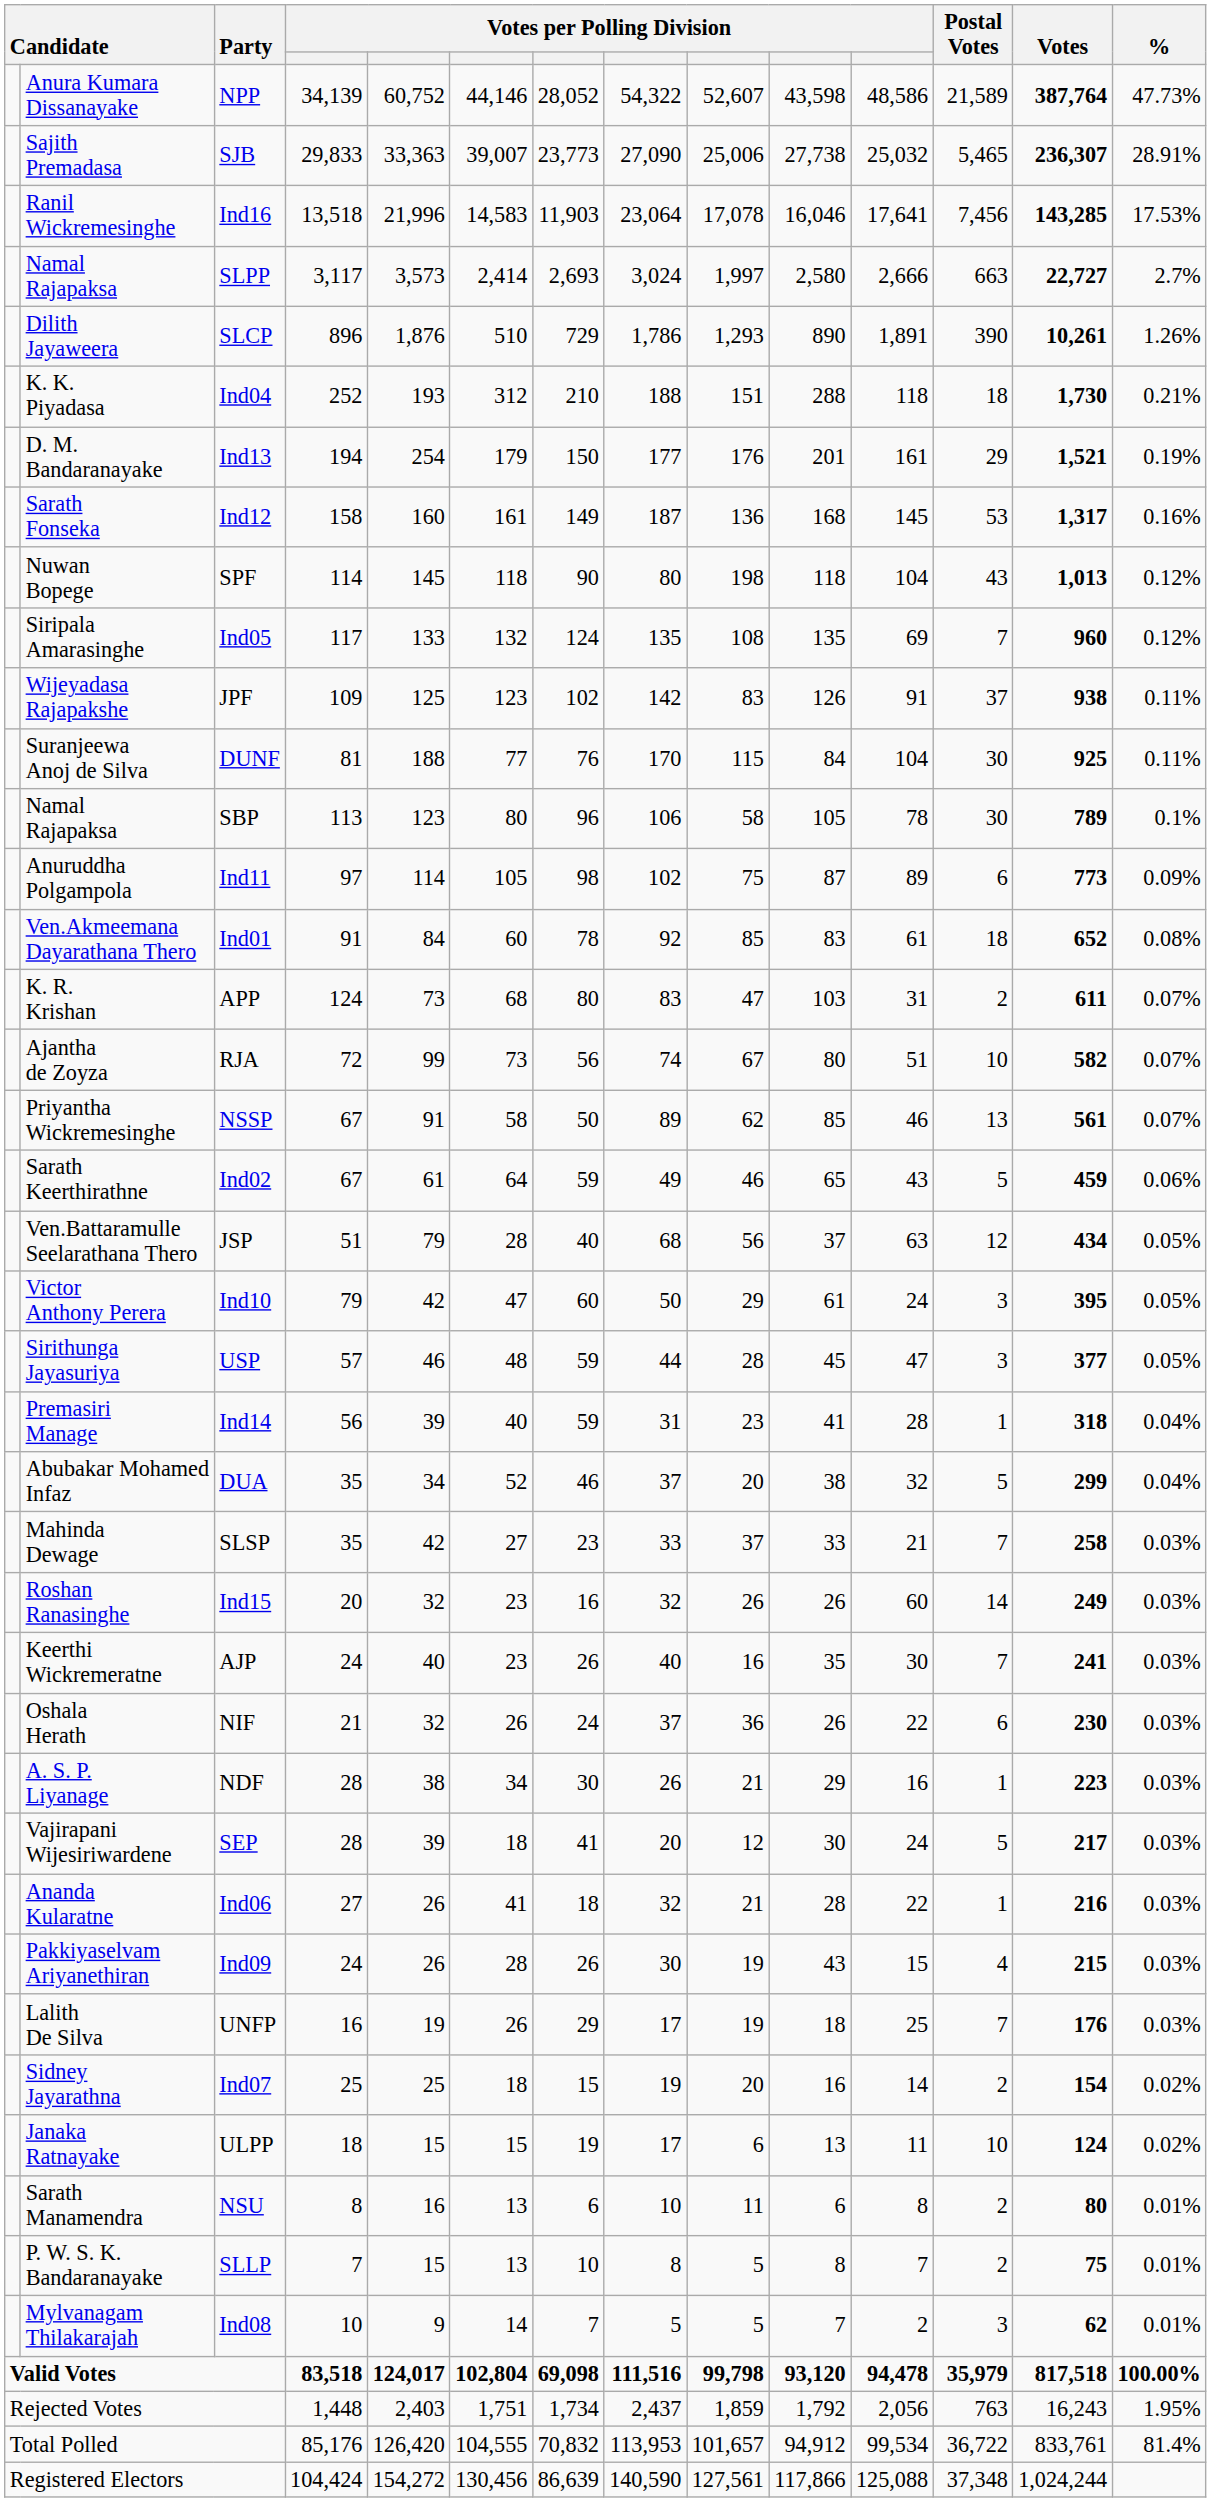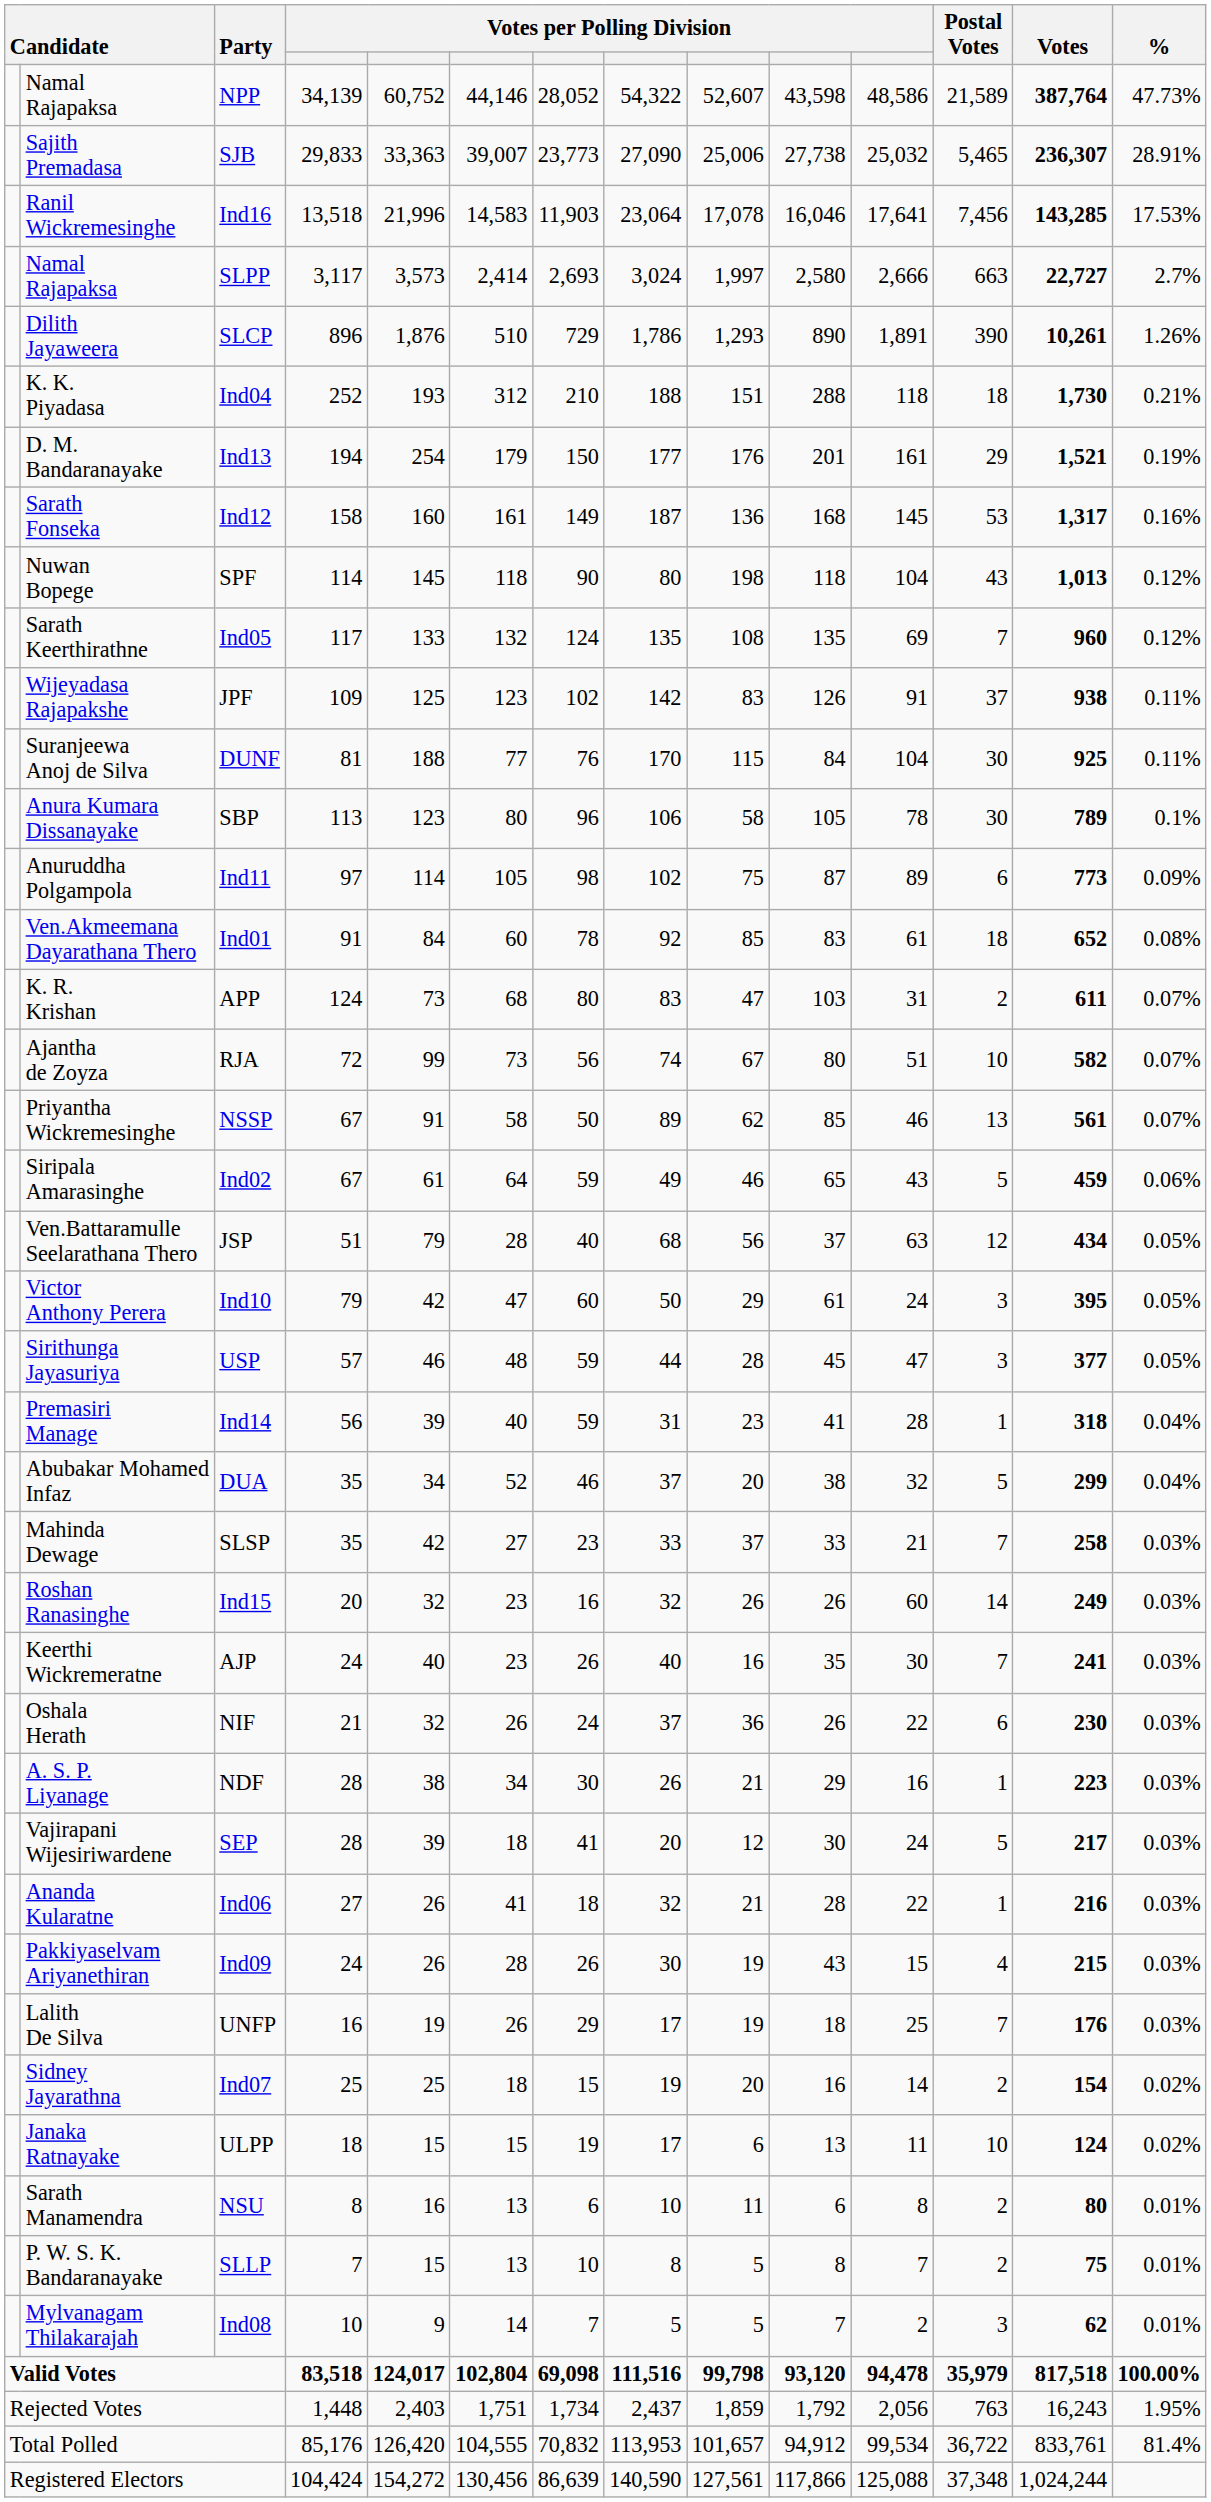NPP | column 2: Anura Kumara Dissanayake -> Namal Rajapaksa
Ind05 | column 2: Siripala Amarasinghe -> Sarath Keerthirathne
SBP | column 2: Namal Rajapaksa -> Anura Kumara Dissanayake
Ind02 | column 2: Sarath Keerthirathne -> Siripala Amarasinghe
